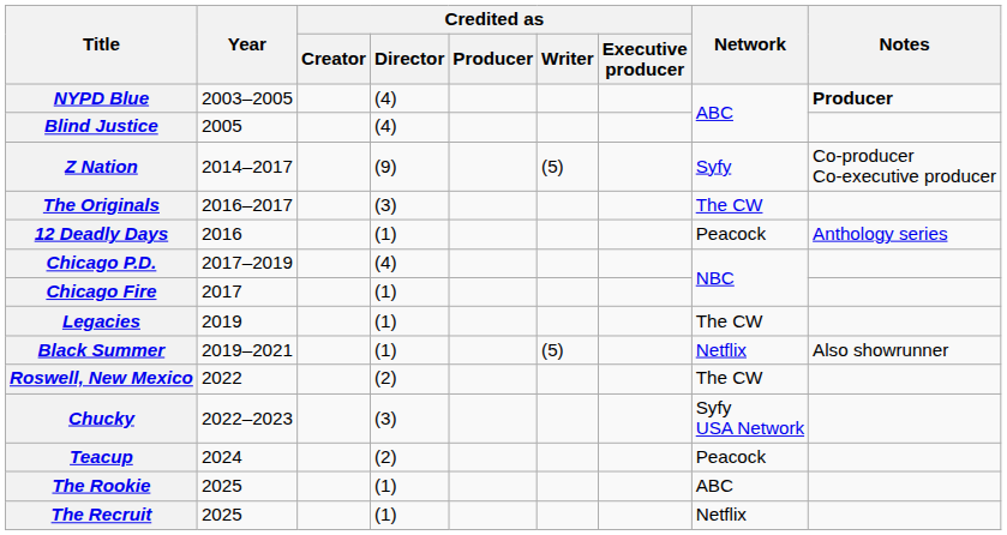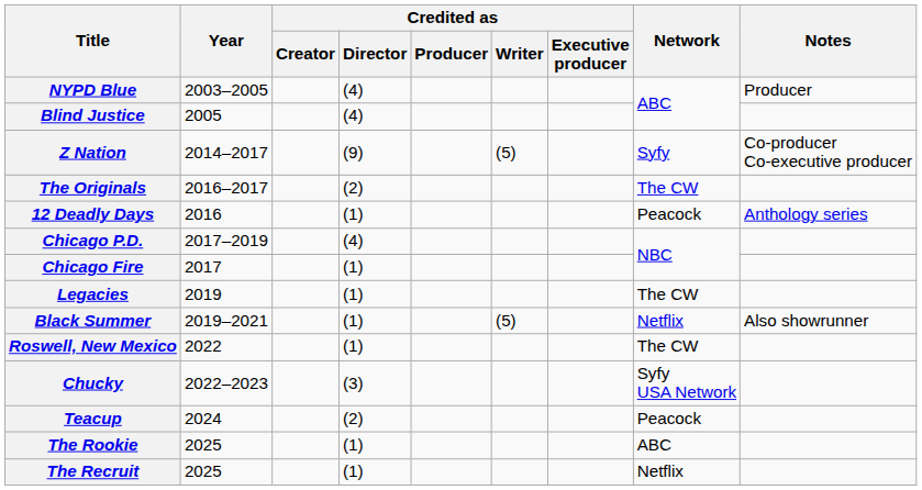NYPD Blue | Notes: bold -> normal
The Originals | Credited as / Director: (3) -> (2)
Roswell, New Mexico | Credited as / Director: (2) -> (1)
